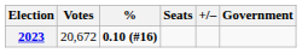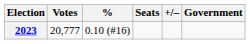2023 | Votes: 20,672 -> 20,777
2023 | %: bold -> normal
